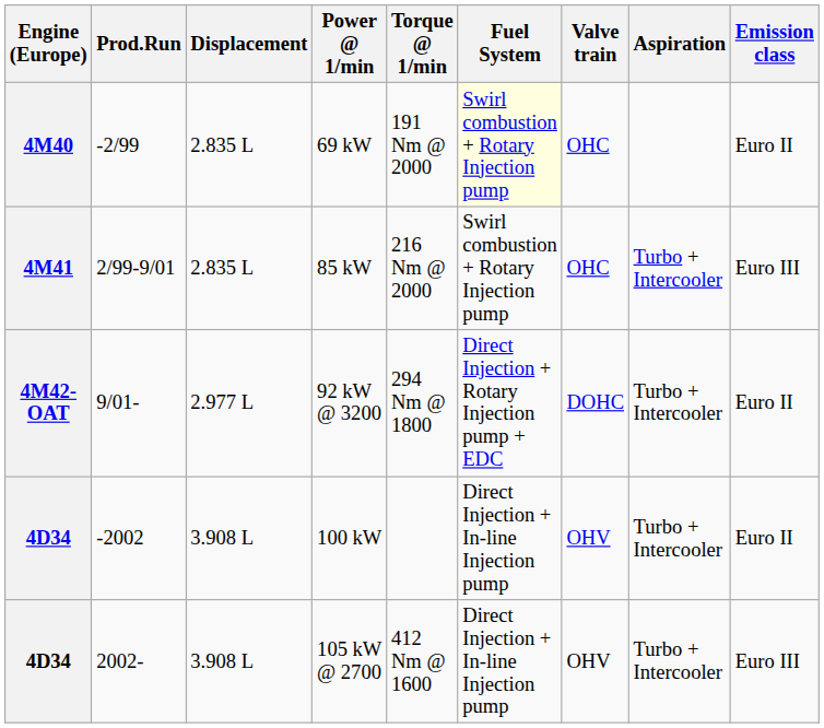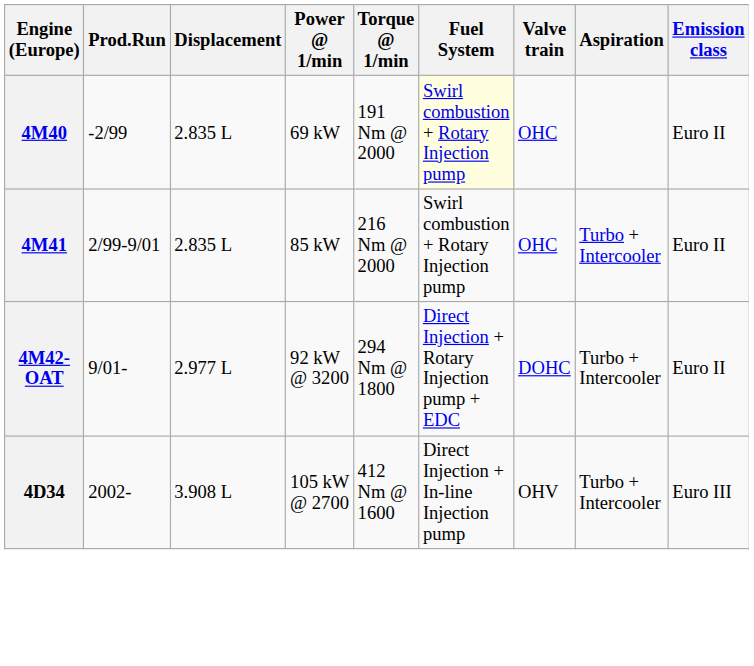85 kW | Emission class: Euro III -> Euro II
- row: 4D34 | -2002 | 3.908 L | 100 kW | Direct Injection + In-line Injection pump | OHV | Turbo + Intercooler | Euro II
